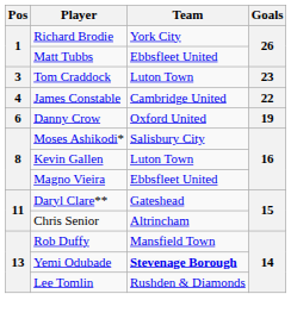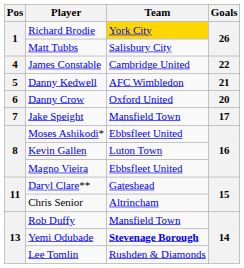Richard Brodie | Team: no background -> gold background
Matt Tubbs | Team: Ebbsfleet United -> Salisbury City
- row: 3 | Tom Craddock | Luton Town | 23
+ row: 5 | Danny Kedwell | AFC Wimbledon | 21
Danny Crow | Goals: 19 -> 20
+ row: 7 | Jake Speight | Mansfield Town | 17
Moses Ashikodi* | Team: Salisbury City -> Ebbsfleet United
